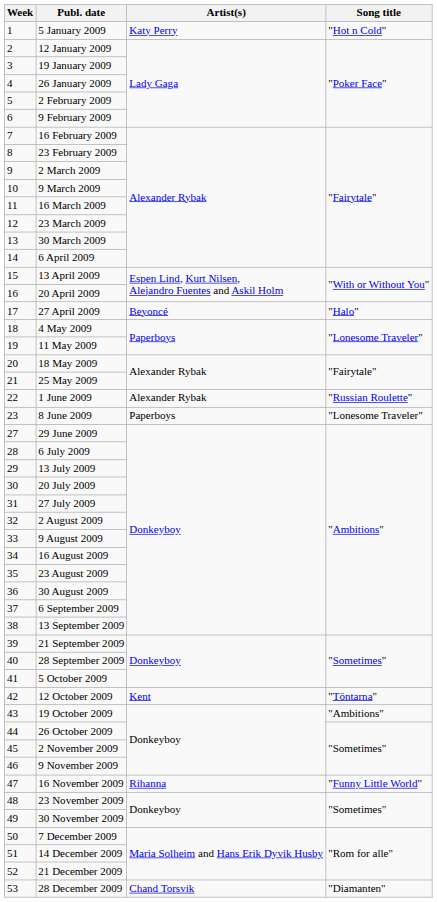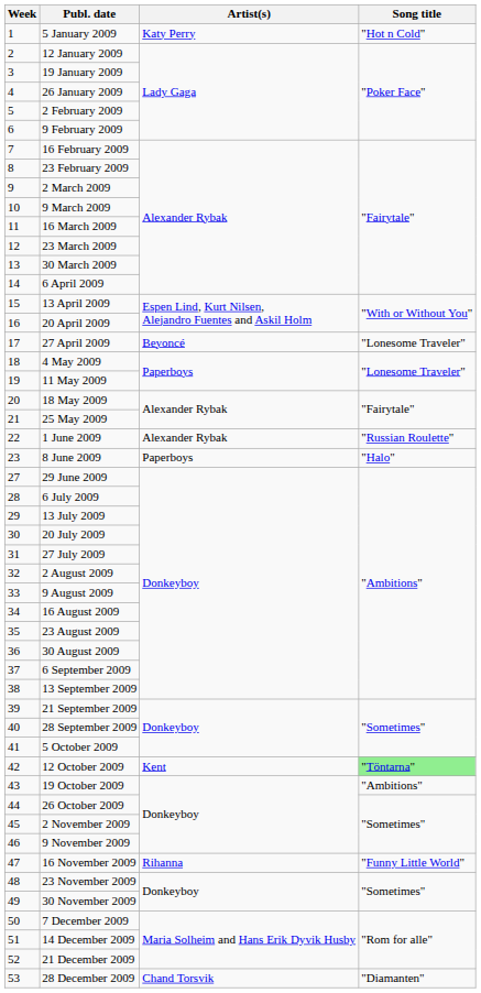27 April 2009 | Song title: "Halo" -> "Lonesome Traveler"
8 June 2009 | Song title: "Lonesome Traveler" -> "Halo"
12 October 2009 | Song title: no background -> lightgreen background
